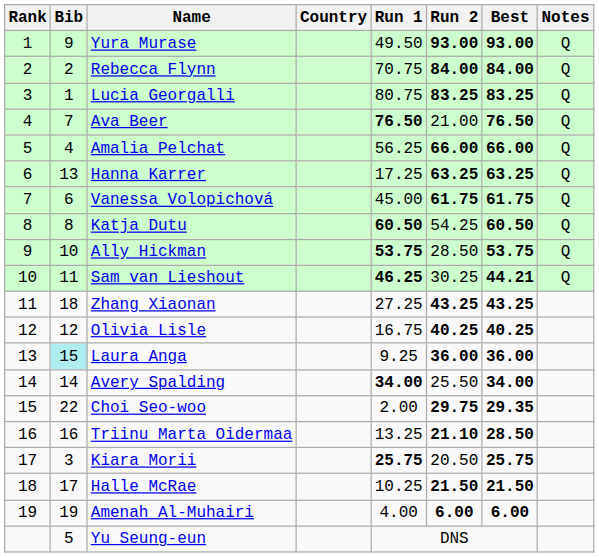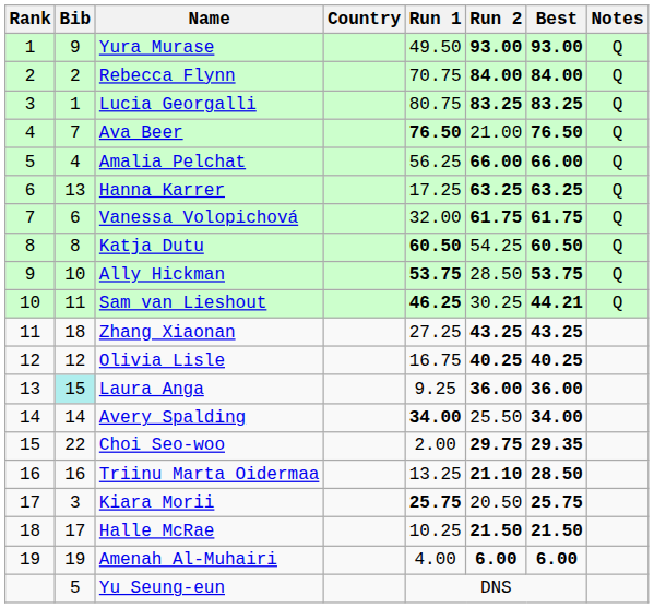Vanessa Volopichová | Run 1: 45.00 -> 32.00
